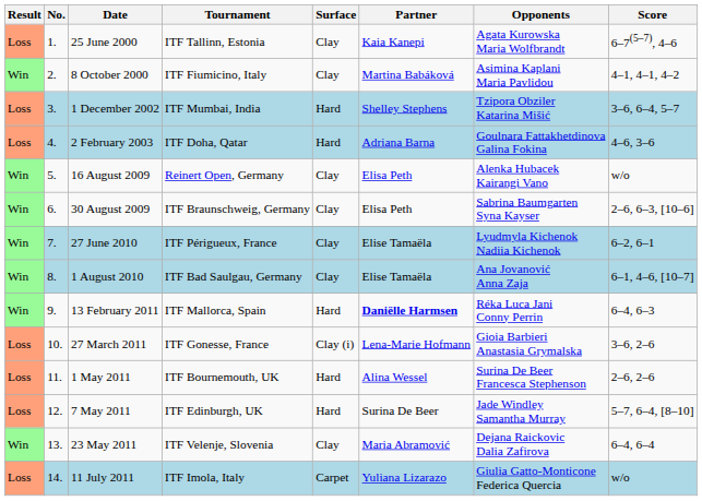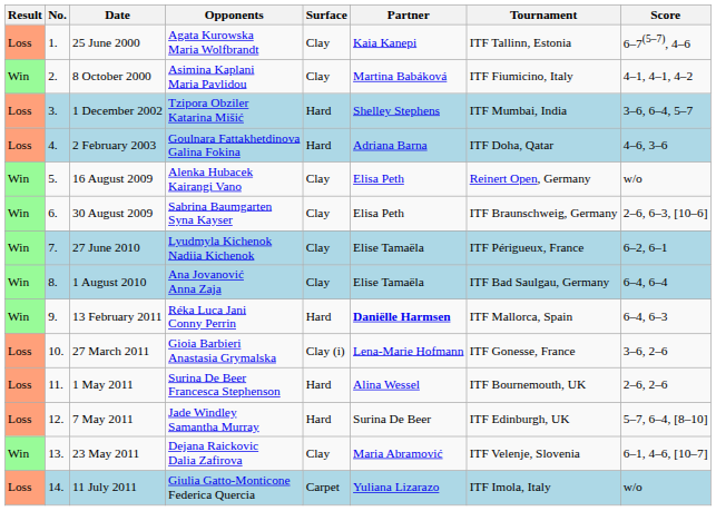columns swapped: Tournament <-> Opponents
1 August 2010 | Score: 6–1, 4–6, [10–7] -> 6–4, 6–4
23 May 2011 | Score: 6–4, 6–4 -> 6–1, 4–6, [10–7]
